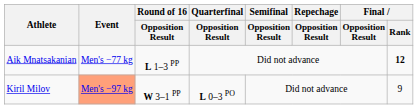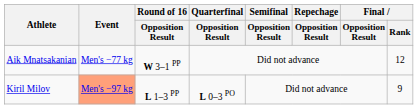Aik Mnatsakanian | Round of 16 / Opposition Result: L 1–3 PP -> W 3–1 PP
Aik Mnatsakanian | Final / Rank: bold -> normal
Kiril Milov | Round of 16 / Opposition Result: W 3–1 PP -> L 1–3 PP
